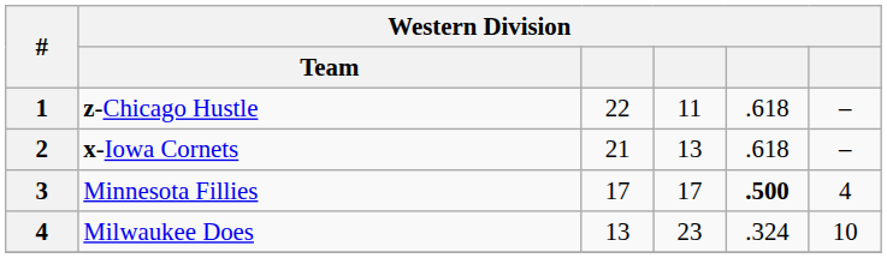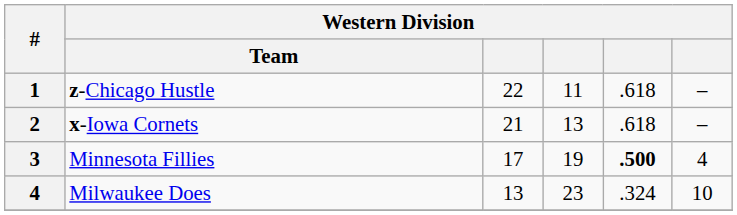Minnesota Fillies | column 4: 17 -> 19
